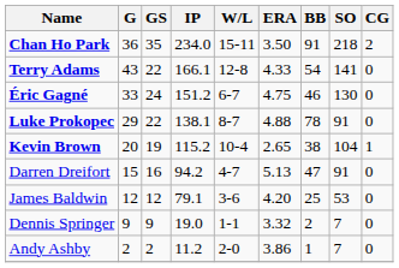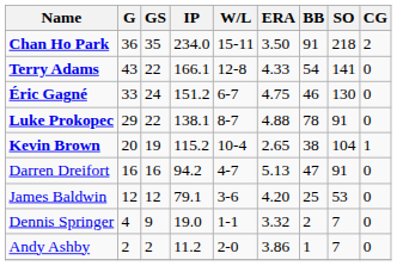Darren Dreifort | G: 15 -> 16
Dennis Springer | G: 9 -> 4
